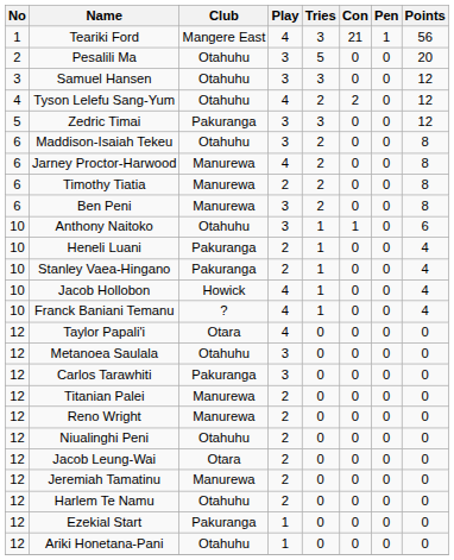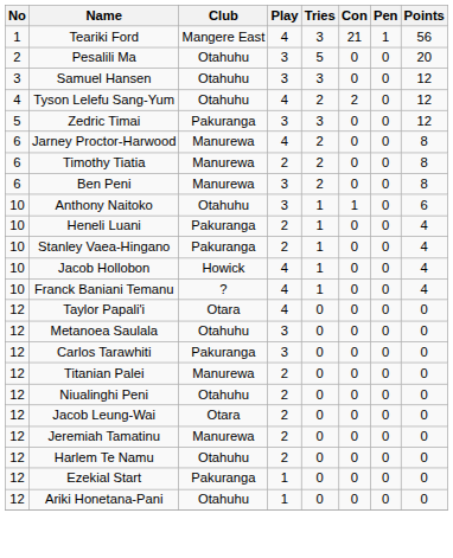- row: 6 | Maddison-Isaiah Tekeu | Otahuhu | 3 | 2 | 0 | 0 | 8
- row: 12 | Reno Wright | Manurewa | 2 | 0 | 0 | 0 | 0
